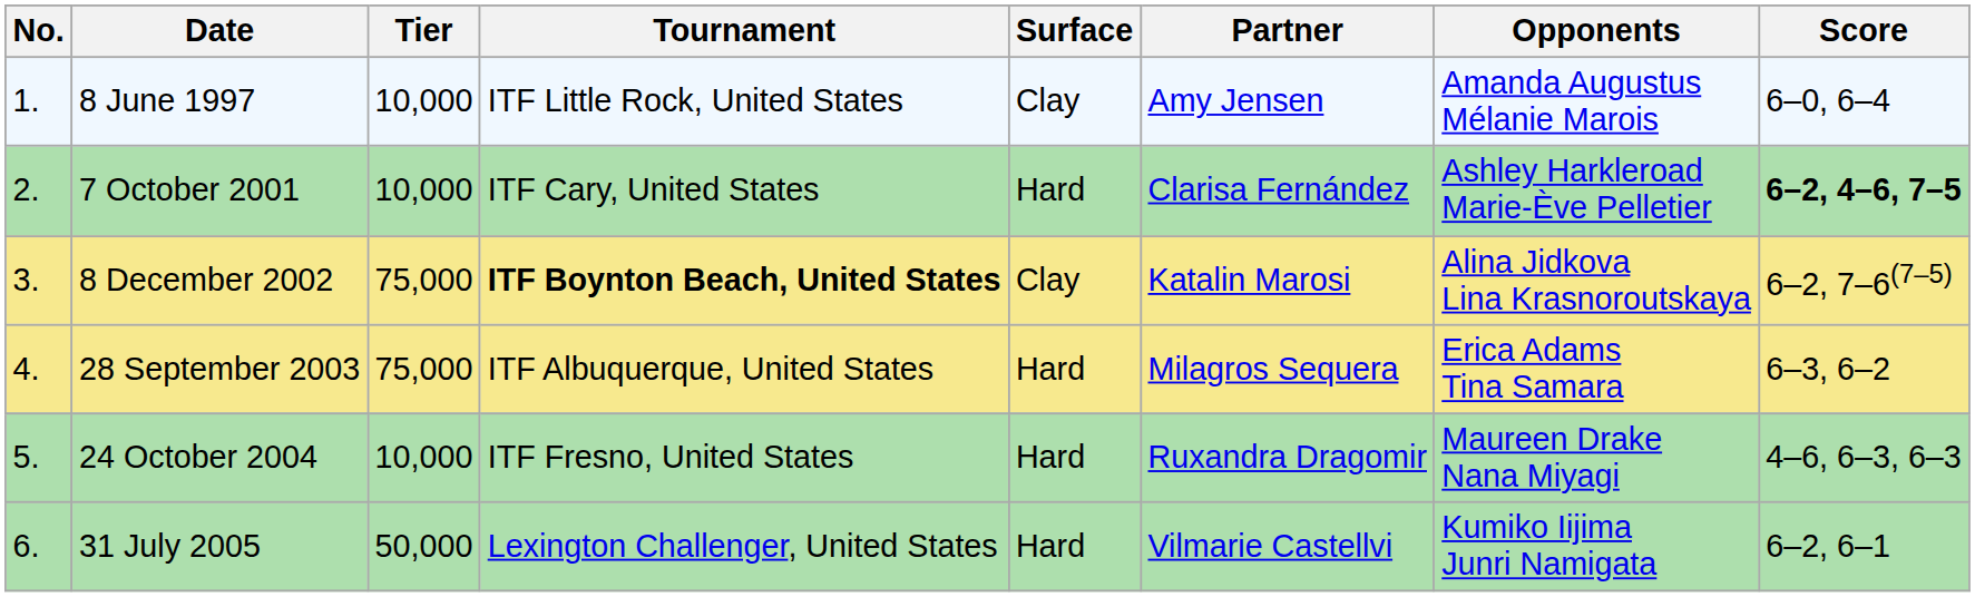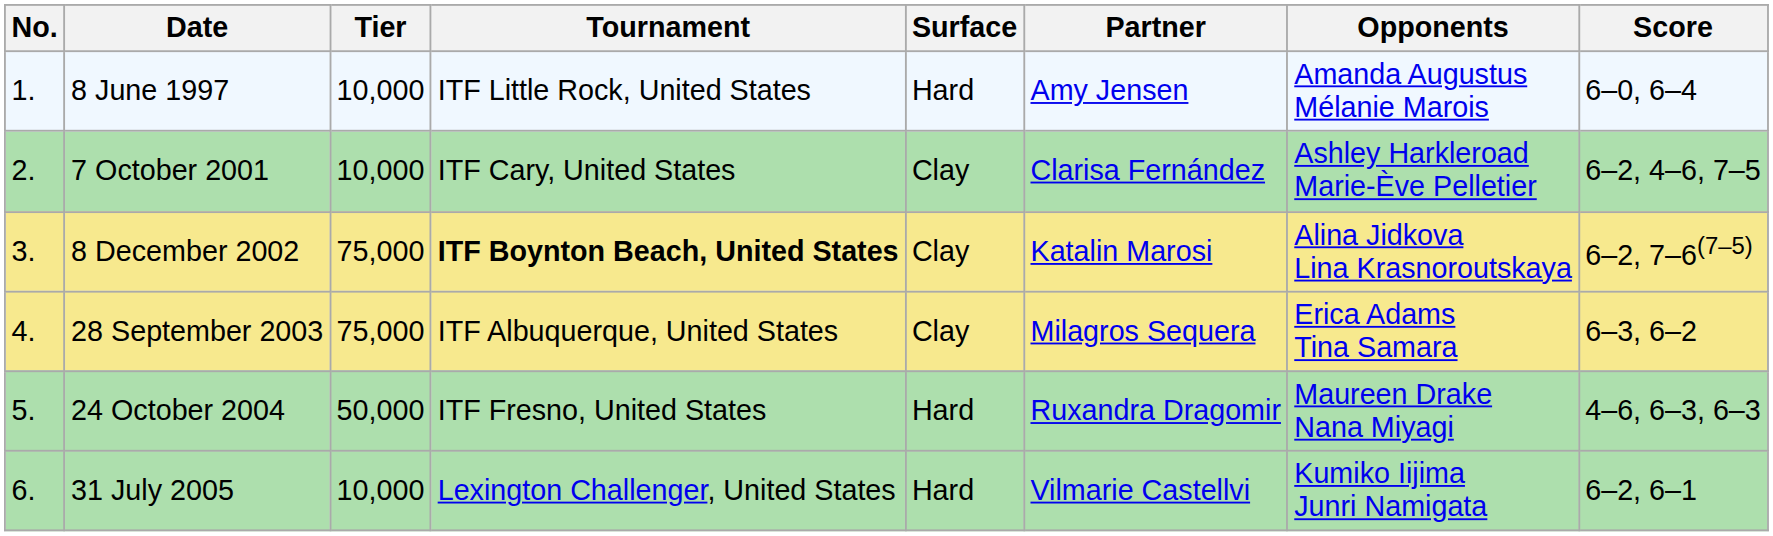8 June 1997 | Surface: Clay -> Hard
7 October 2001 | Surface: Hard -> Clay
7 October 2001 | Score: bold -> normal
28 September 2003 | Surface: Hard -> Clay
24 October 2004 | Tier: 10,000 -> 50,000
31 July 2005 | Tier: 50,000 -> 10,000
